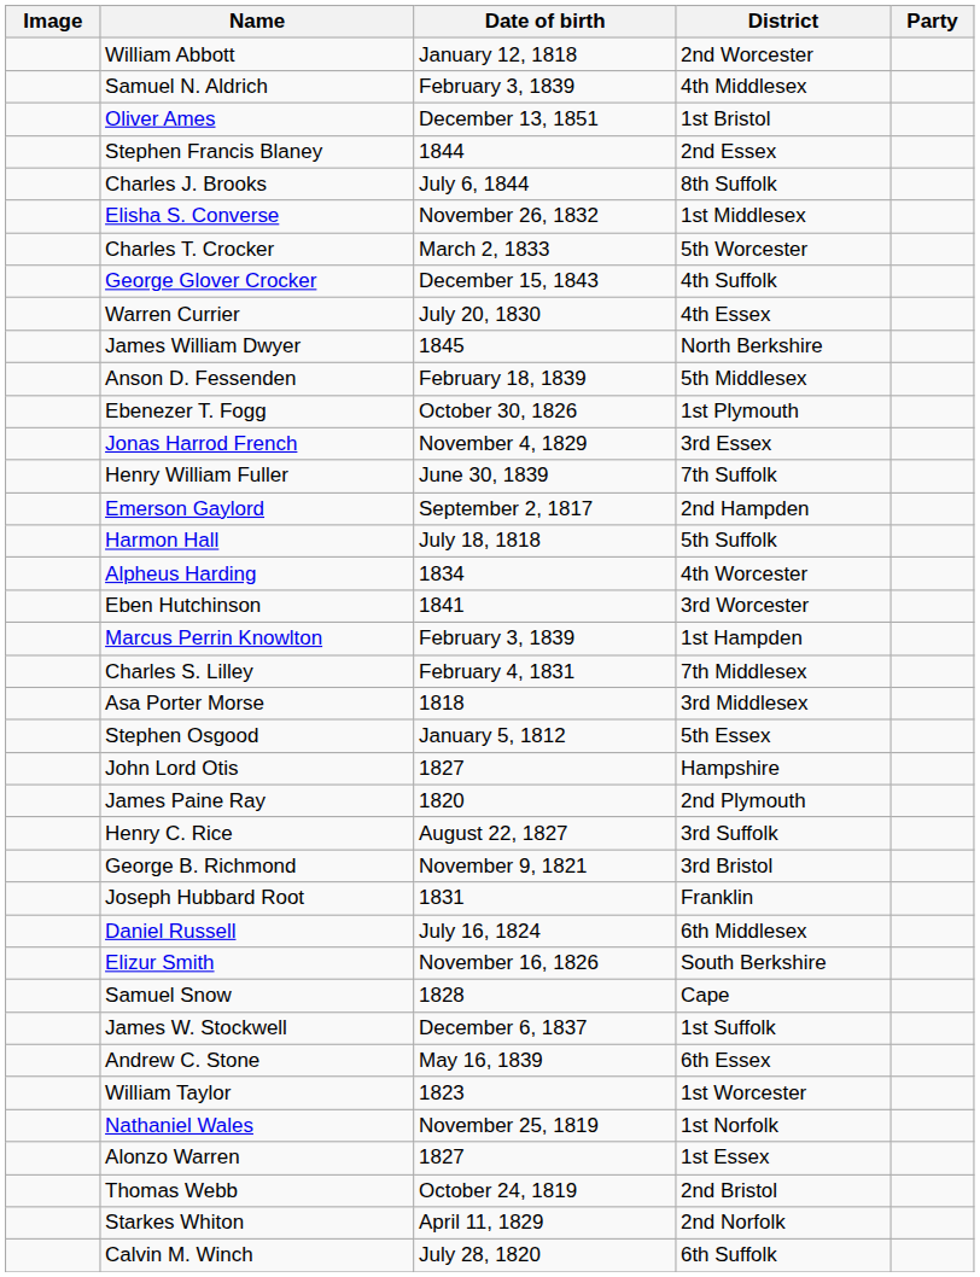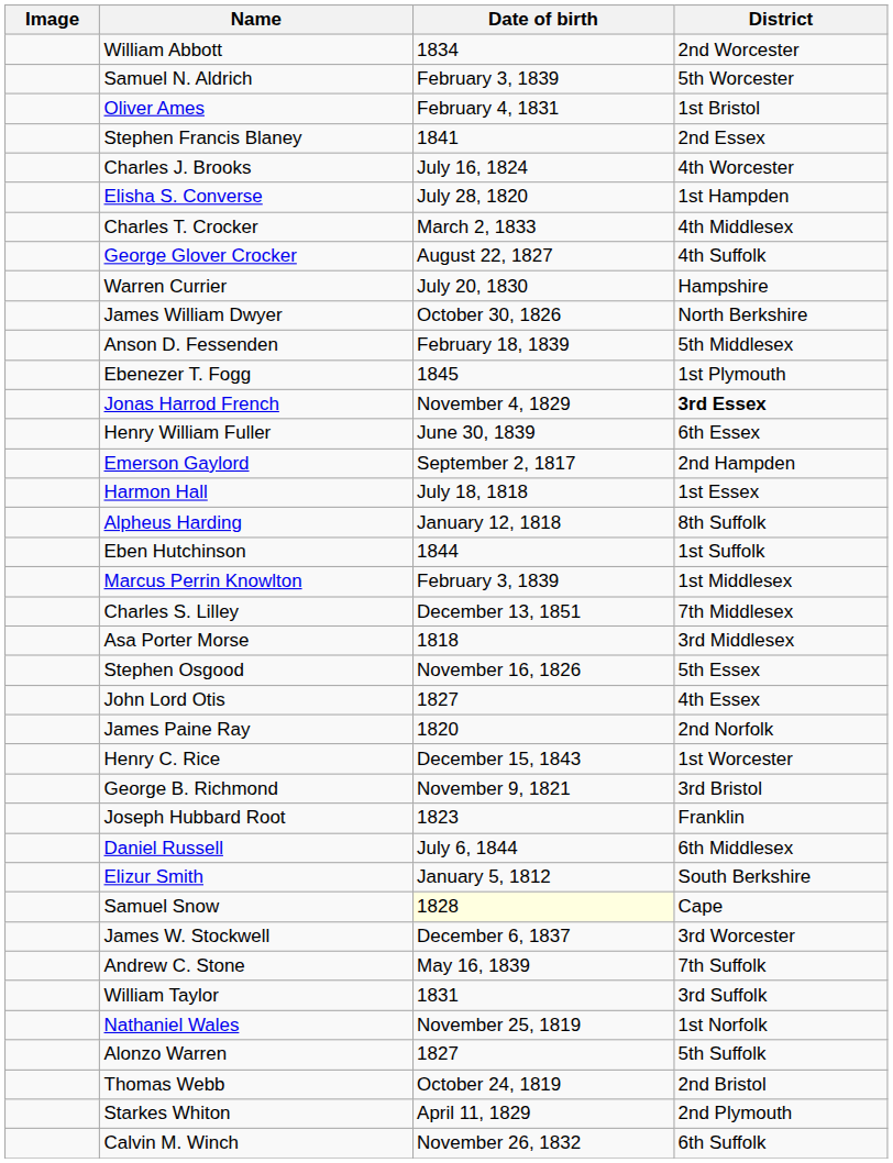- column: Party
William Abbott | Date of birth: January 12, 1818 -> 1834
Samuel N. Aldrich | District: 4th Middlesex -> 5th Worcester
Oliver Ames | Date of birth: December 13, 1851 -> February 4, 1831
Stephen Francis Blaney | Date of birth: 1844 -> 1841
Charles J. Brooks | Date of birth: July 6, 1844 -> July 16, 1824
Charles J. Brooks | District: 8th Suffolk -> 4th Worcester
Elisha S. Converse | Date of birth: November 26, 1832 -> July 28, 1820
Elisha S. Converse | District: 1st Middlesex -> 1st Hampden
Charles T. Crocker | District: 5th Worcester -> 4th Middlesex
George Glover Crocker | Date of birth: December 15, 1843 -> August 22, 1827
Warren Currier | District: 4th Essex -> Hampshire
James William Dwyer | Date of birth: 1845 -> October 30, 1826
Ebenezer T. Fogg | Date of birth: October 30, 1826 -> 1845
Jonas Harrod French | District: normal -> bold
Henry William Fuller | District: 7th Suffolk -> 6th Essex
Harmon Hall | District: 5th Suffolk -> 1st Essex
Alpheus Harding | Date of birth: 1834 -> January 12, 1818
Alpheus Harding | District: 4th Worcester -> 8th Suffolk
Eben Hutchinson | Date of birth: 1841 -> 1844
Eben Hutchinson | District: 3rd Worcester -> 1st Suffolk
Marcus Perrin Knowlton | District: 1st Hampden -> 1st Middlesex
Charles S. Lilley | Date of birth: February 4, 1831 -> December 13, 1851
Stephen Osgood | Date of birth: January 5, 1812 -> November 16, 1826
John Lord Otis | District: Hampshire -> 4th Essex
James Paine Ray | District: 2nd Plymouth -> 2nd Norfolk
Henry C. Rice | Date of birth: August 22, 1827 -> December 15, 1843
Henry C. Rice | District: 3rd Suffolk -> 1st Worcester
Joseph Hubbard Root | Date of birth: 1831 -> 1823
Daniel Russell | Date of birth: July 16, 1824 -> July 6, 1844
Elizur Smith | Date of birth: November 16, 1826 -> January 5, 1812
Samuel Snow | Date of birth: no background -> lightyellow background
James W. Stockwell | District: 1st Suffolk -> 3rd Worcester
Andrew C. Stone | District: 6th Essex -> 7th Suffolk
William Taylor | Date of birth: 1823 -> 1831
William Taylor | District: 1st Worcester -> 3rd Suffolk
Alonzo Warren | District: 1st Essex -> 5th Suffolk
Starkes Whiton | District: 2nd Norfolk -> 2nd Plymouth
Calvin M. Winch | Date of birth: July 28, 1820 -> November 26, 1832
